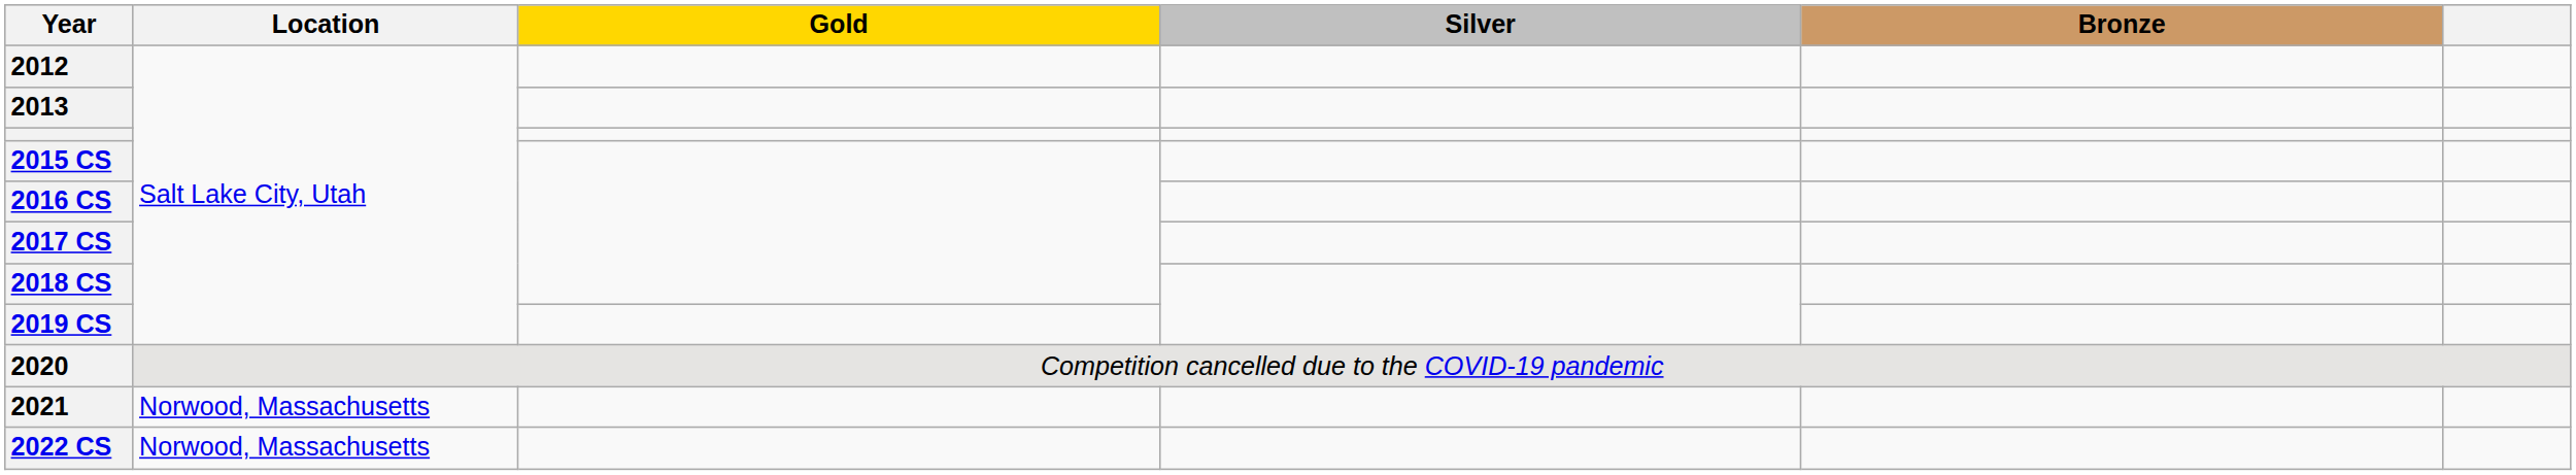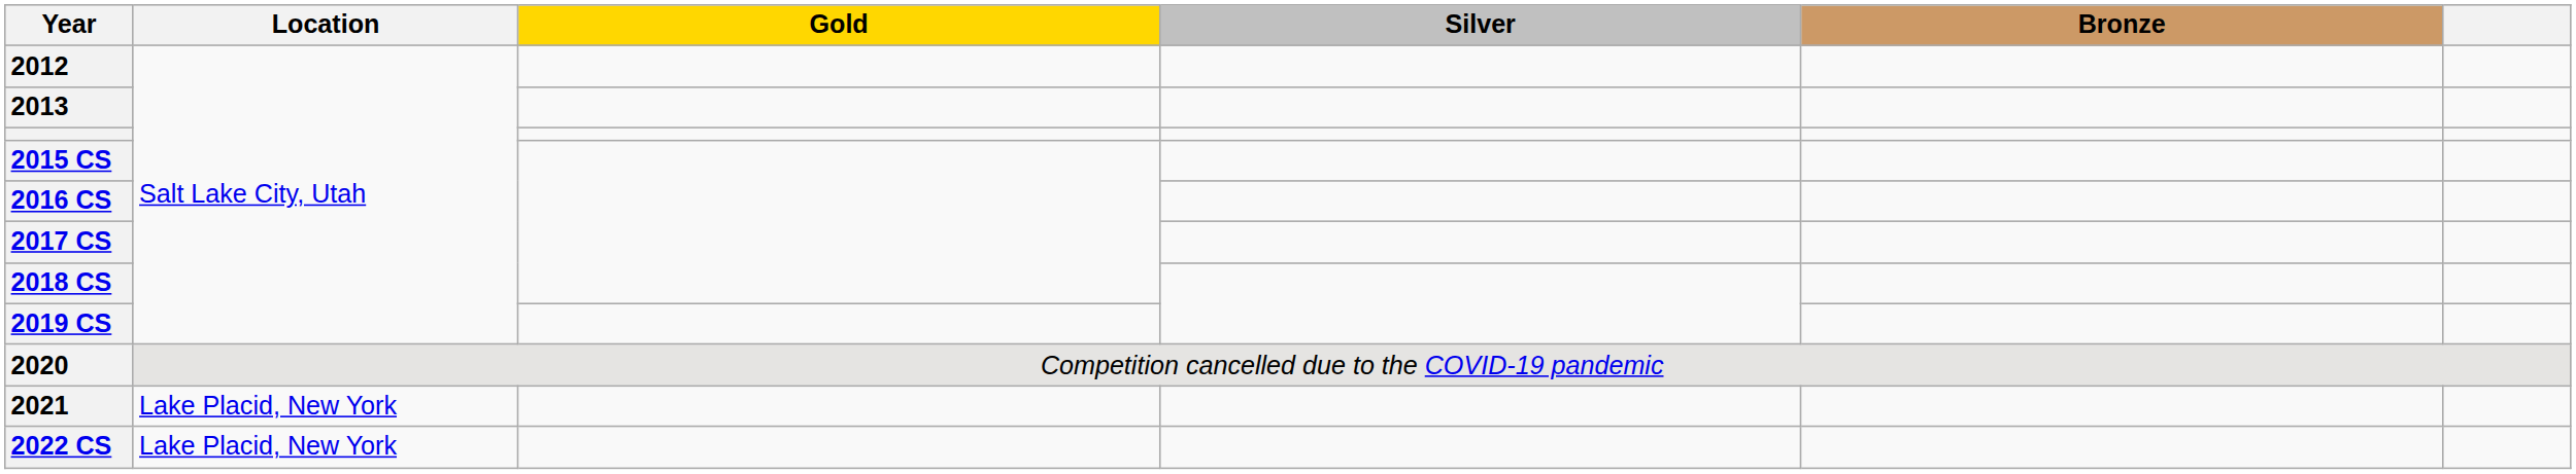2021 | Location: Norwood, Massachusetts -> Lake Placid, New York
2022 CS | Location: Norwood, Massachusetts -> Lake Placid, New York
